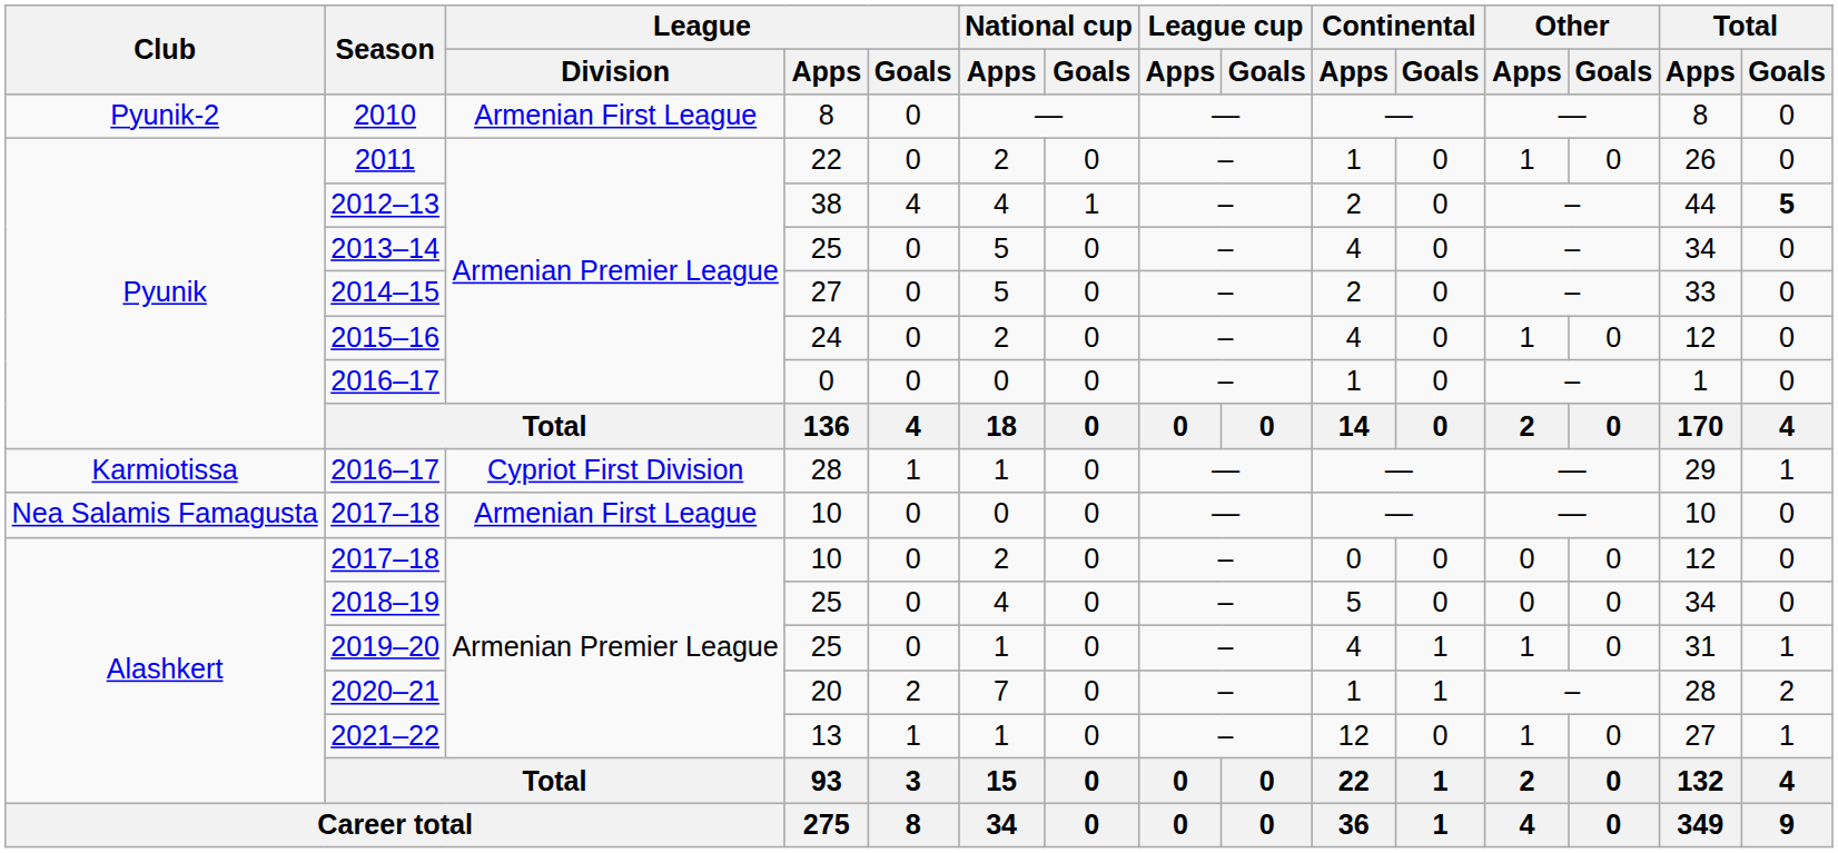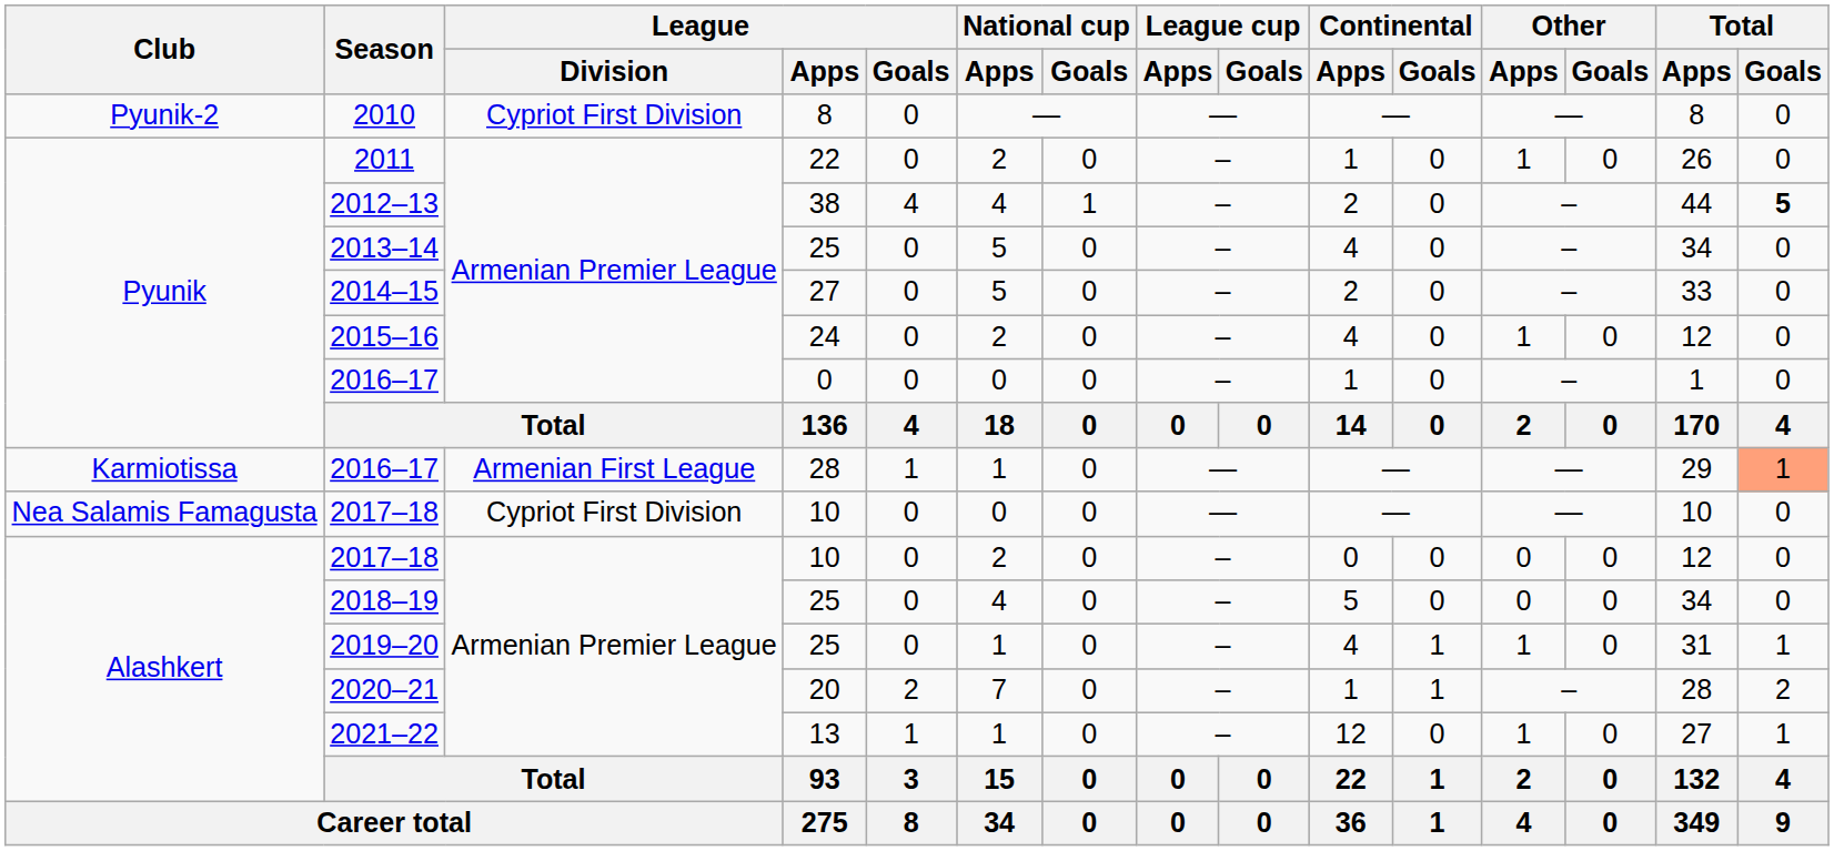2010 | League / Division: Armenian First League -> Cypriot First Division
Karmiotissa / 2016–17 | League / Division: Cypriot First Division -> Armenian First League
Karmiotissa / 2016–17 | Total / Goals: no background -> lightsalmon background
Nea Salamis Famagusta / 2017–18 | League / Division: Armenian First League -> Cypriot First Division
